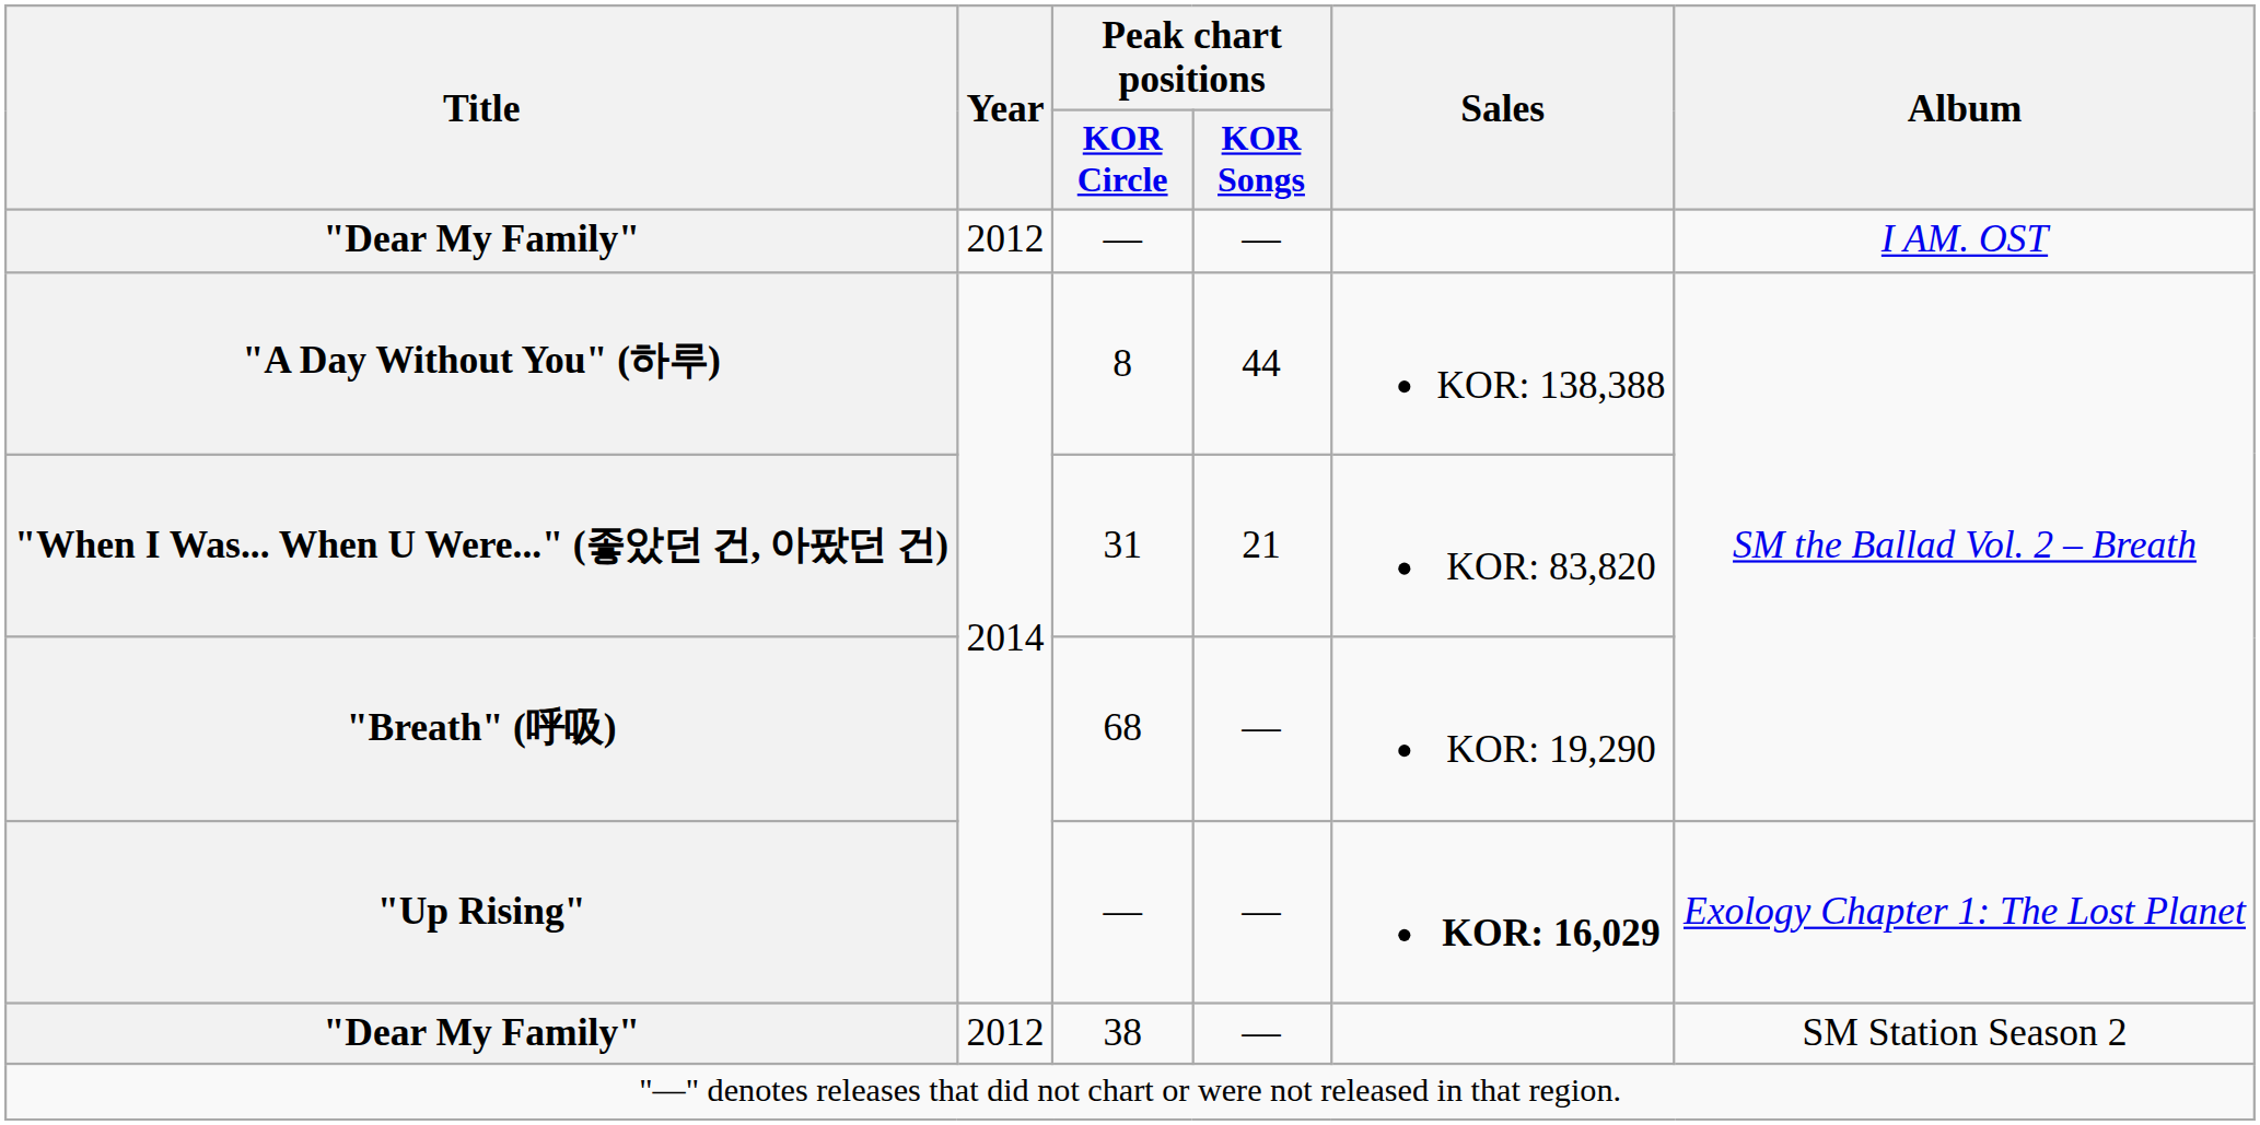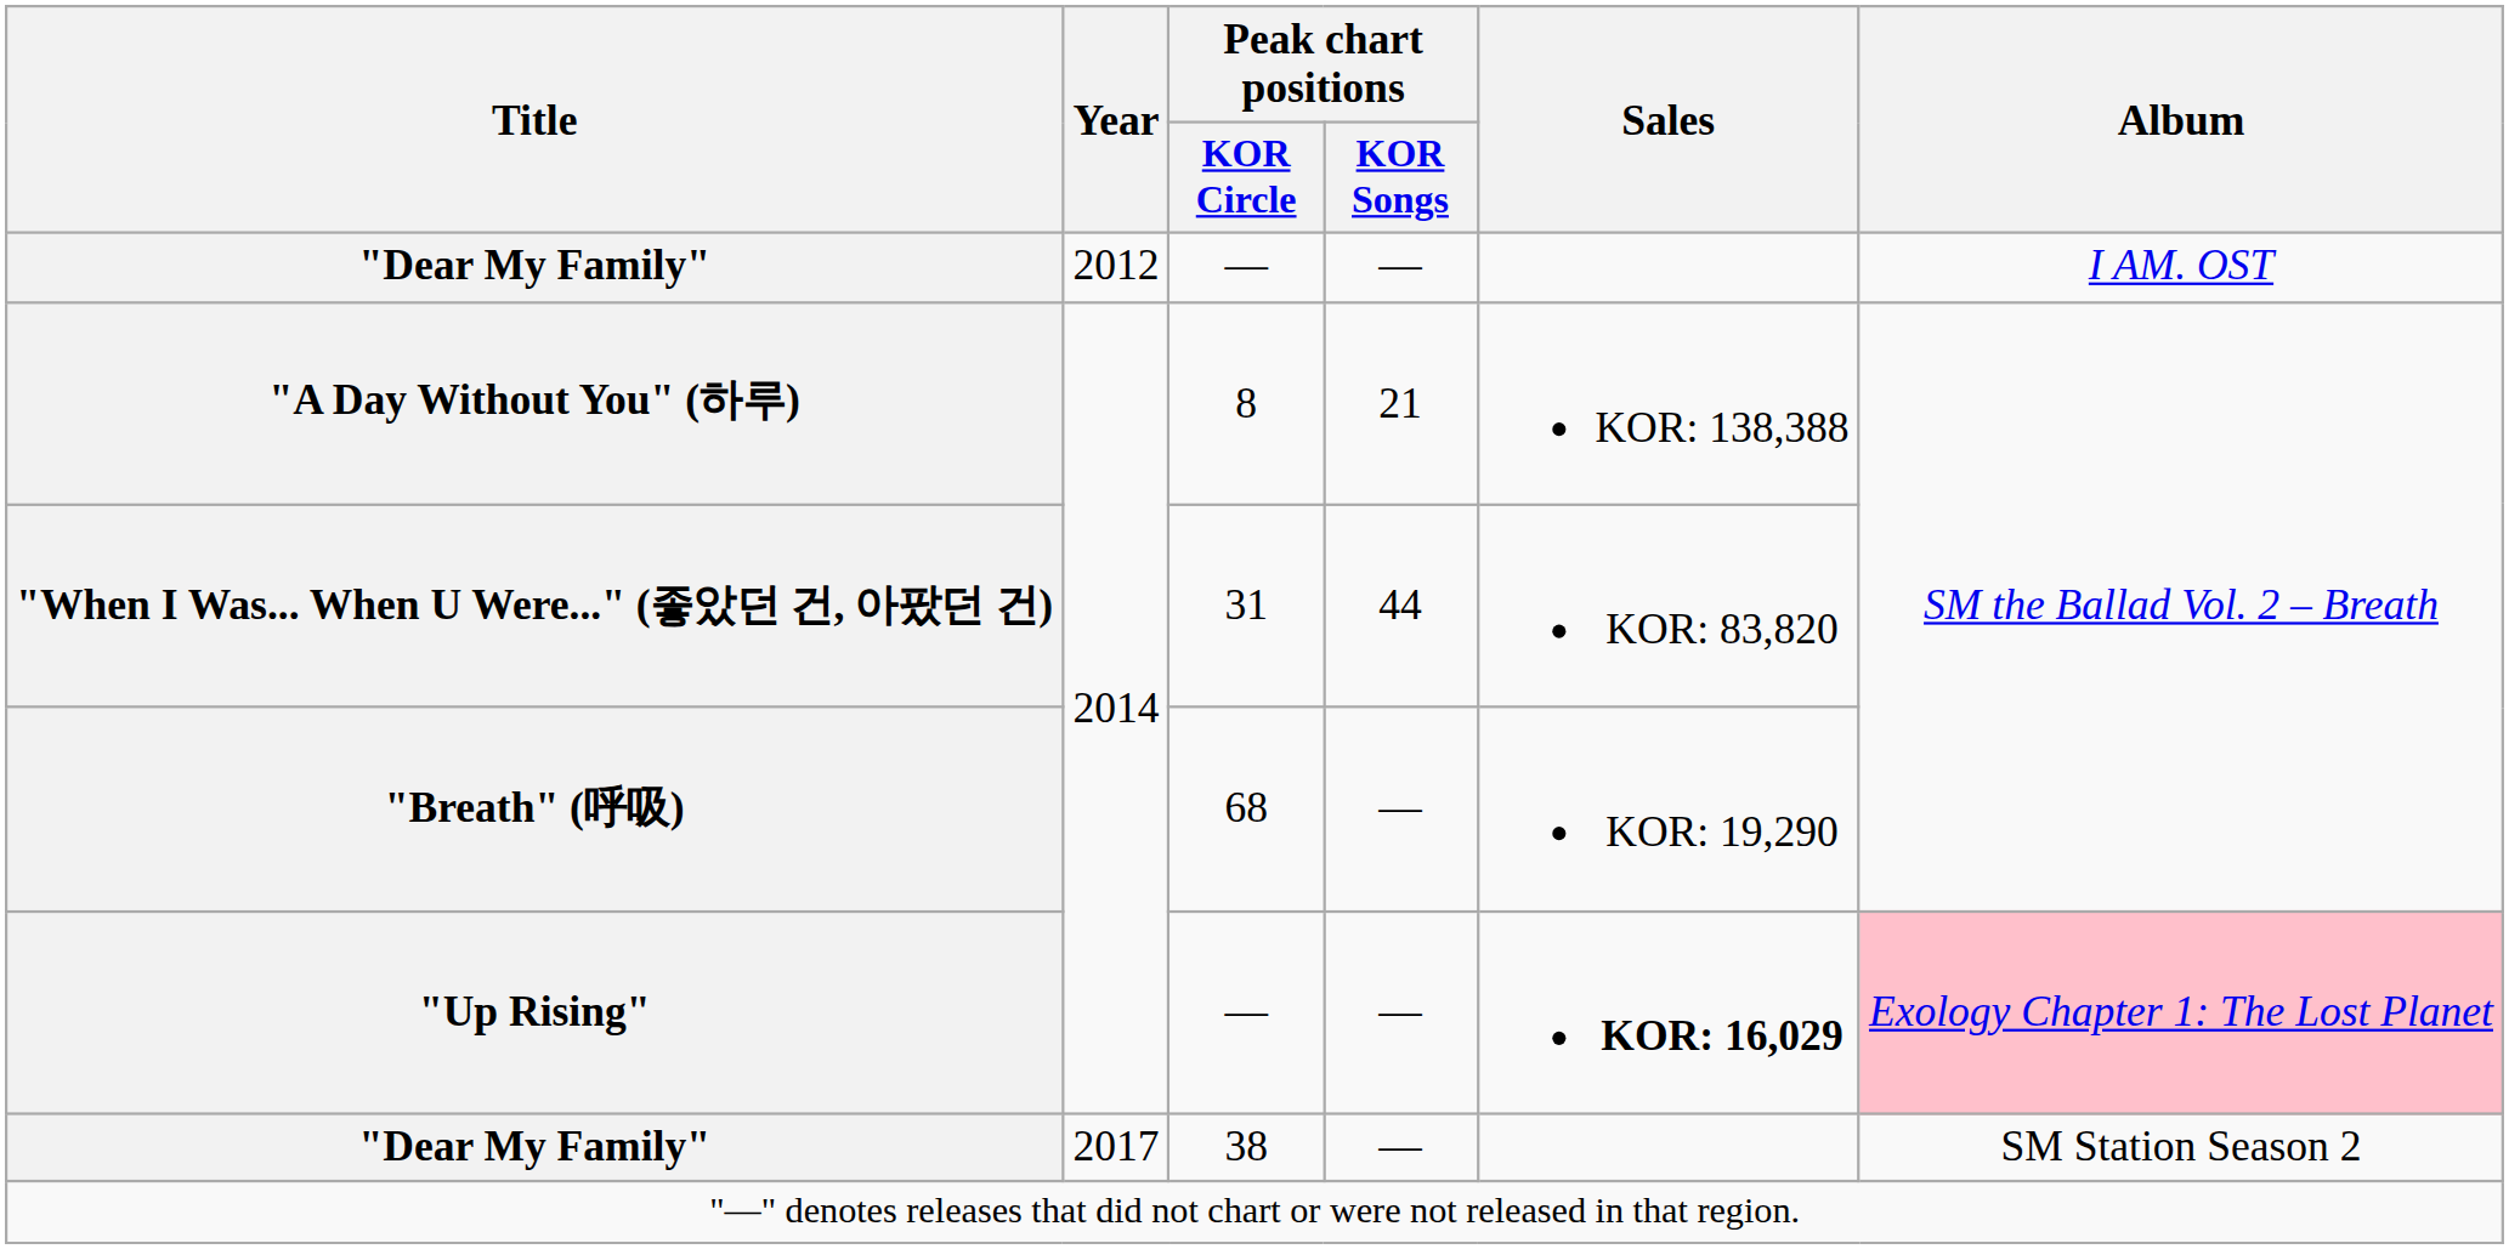"A Day Without You" (하루) | Peak chart positions / KOR Songs: 44 -> 21
"When I Was... When U Were..." (좋았던 건, 아팠던 건) | Peak chart positions / KOR Songs: 21 -> 44
"Up Rising" | Album: no background -> pink background
"Dear My Family" / 38 | Year: 2012 -> 2017
